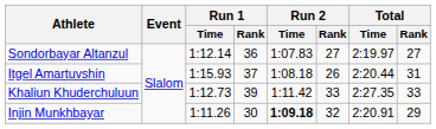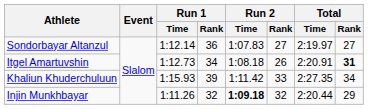Itgel Amartuvshin | Run 1 / Time: 1:15.93 -> 1:12.73
Itgel Amartuvshin | Run 1 / Rank: 37 -> 34
Itgel Amartuvshin | Total / Time: 2:20.44 -> 2:20.91
Itgel Amartuvshin | Total / Rank: normal -> bold
Khaliun Khuderchuluun | Run 1 / Time: 1:12.73 -> 1:15.93
Khaliun Khuderchuluun | Total / Rank: 33 -> 34
Injin Munkhbayar | Run 1 / Rank: 30 -> 32
Injin Munkhbayar | Total / Time: 2:20.91 -> 2:20.44
